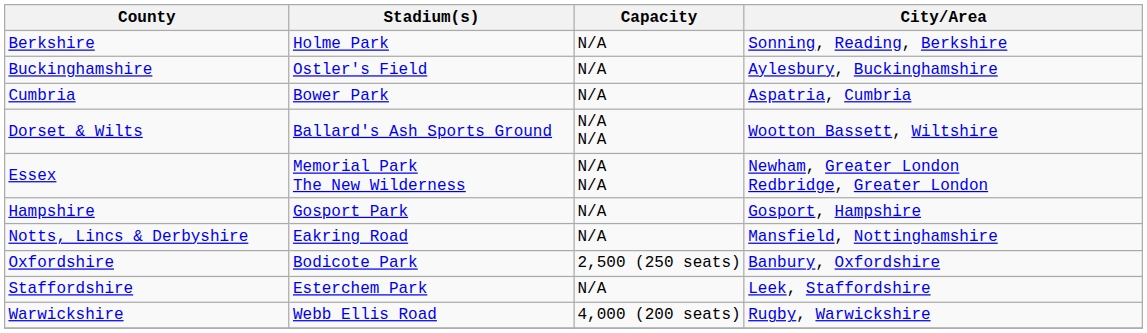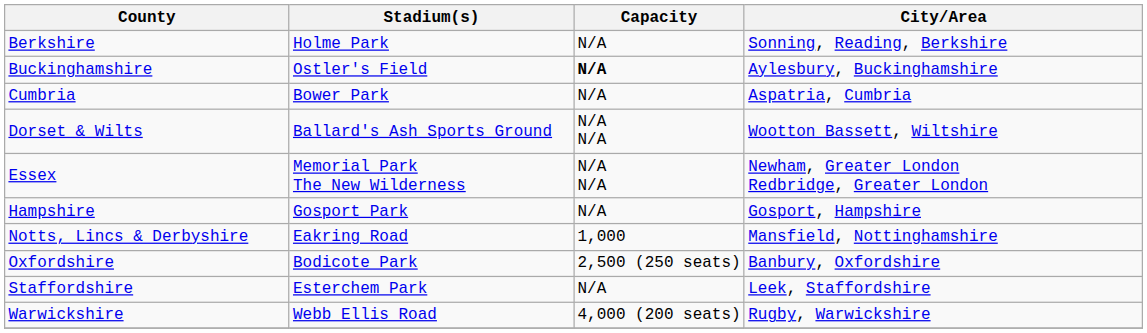Buckinghamshire | Capacity: normal -> bold
Notts, Lincs & Derbyshire | Capacity: N/A -> 1,000
